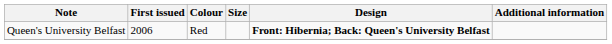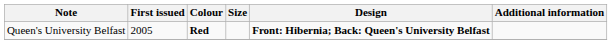Queen's University Belfast | First issued: 2006 -> 2005
Queen's University Belfast | Colour: normal -> bold
